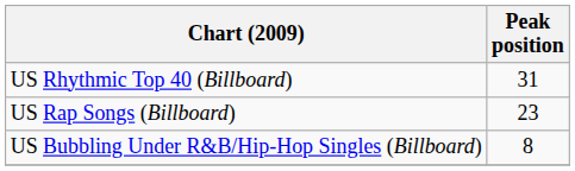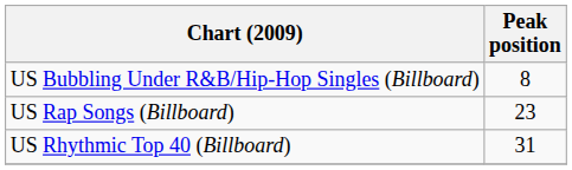rows swapped: US Bubbling Under R&B/Hip-Hop Singles (Billboard) <-> US Rhythmic Top 40 (Billboard)
